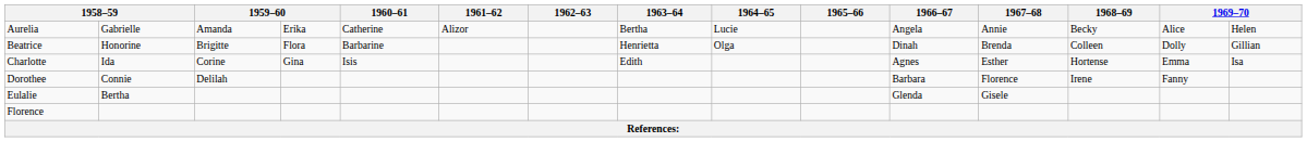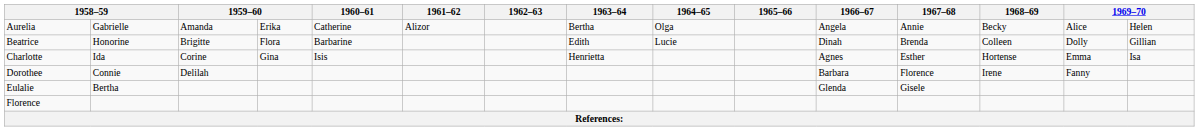Aurelia | 1964–65: Lucie -> Olga
Beatrice | 1963–64: Henrietta -> Edith
Beatrice | 1964–65: Olga -> Lucie
Charlotte | 1963–64: Edith -> Henrietta
